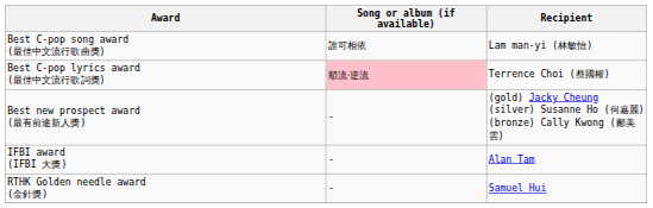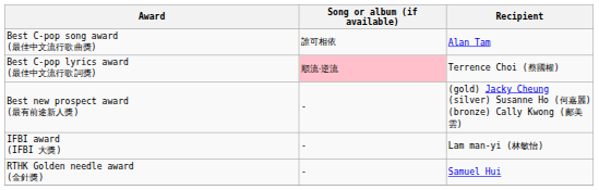Best C-pop song award (最佳中文流行歌曲獎) | Recipient: Lam man-yi (林敏怡) -> Alan Tam
IFBI award (IFBI 大獎) | Recipient: Alan Tam -> Lam man-yi (林敏怡)
